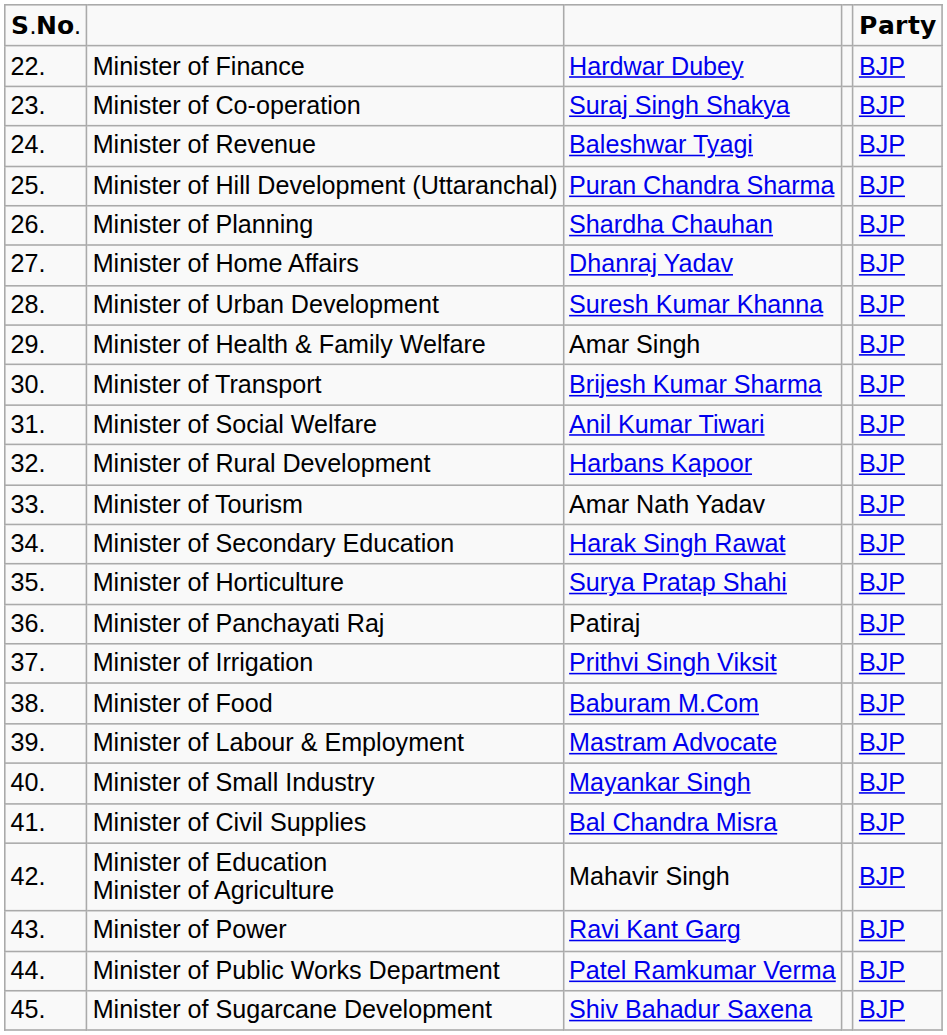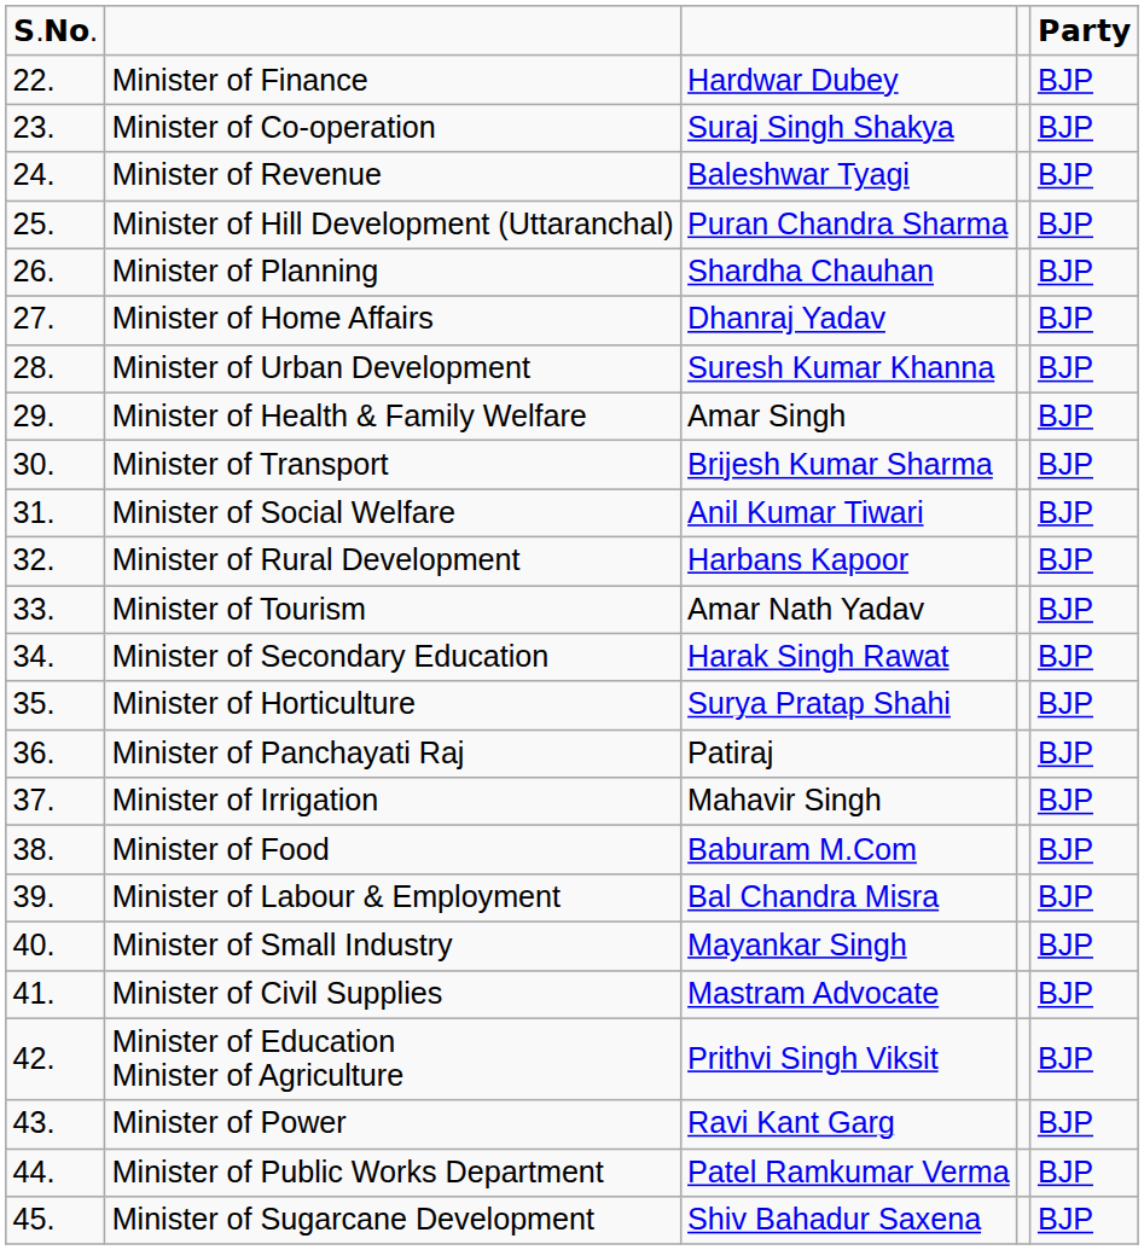Minister of Irrigation | column 3: Prithvi Singh Viksit -> Mahavir Singh
Minister of Labour & Employment | column 3: Mastram Advocate -> Bal Chandra Misra
Minister of Civil Supplies | column 3: Bal Chandra Misra -> Mastram Advocate
Minister of Education Minister of Agriculture | column 3: Mahavir Singh -> Prithvi Singh Viksit
